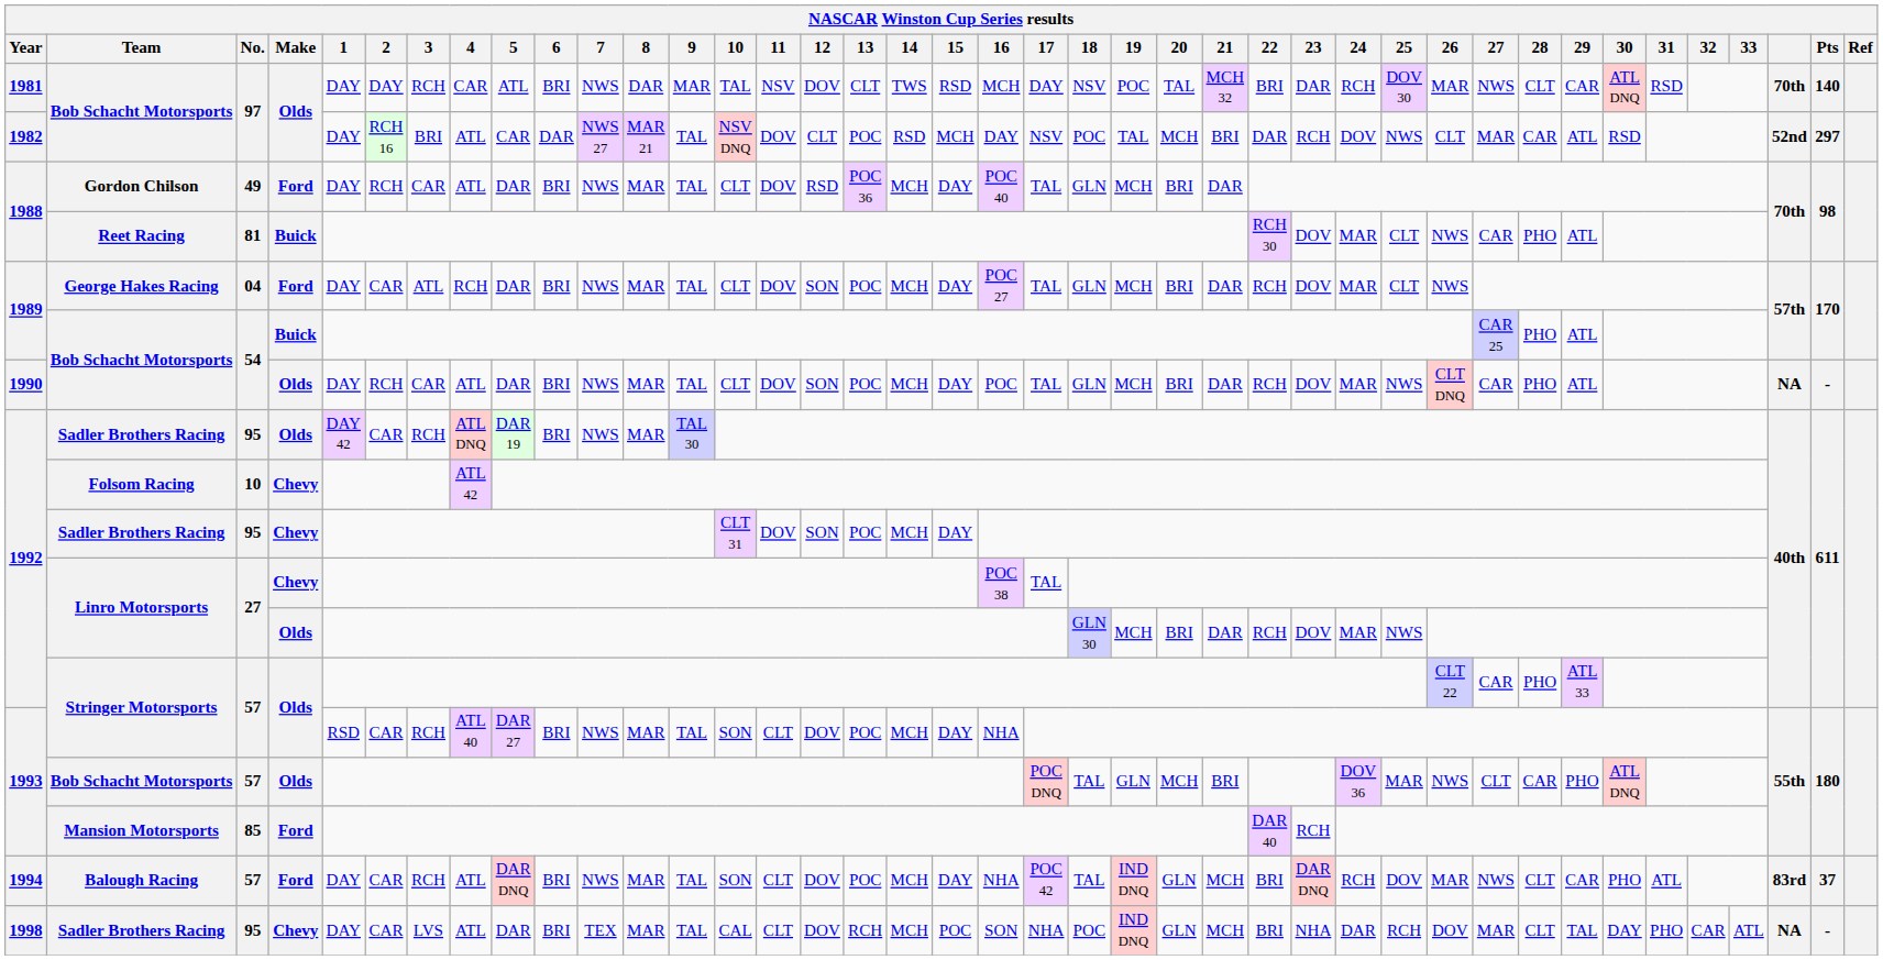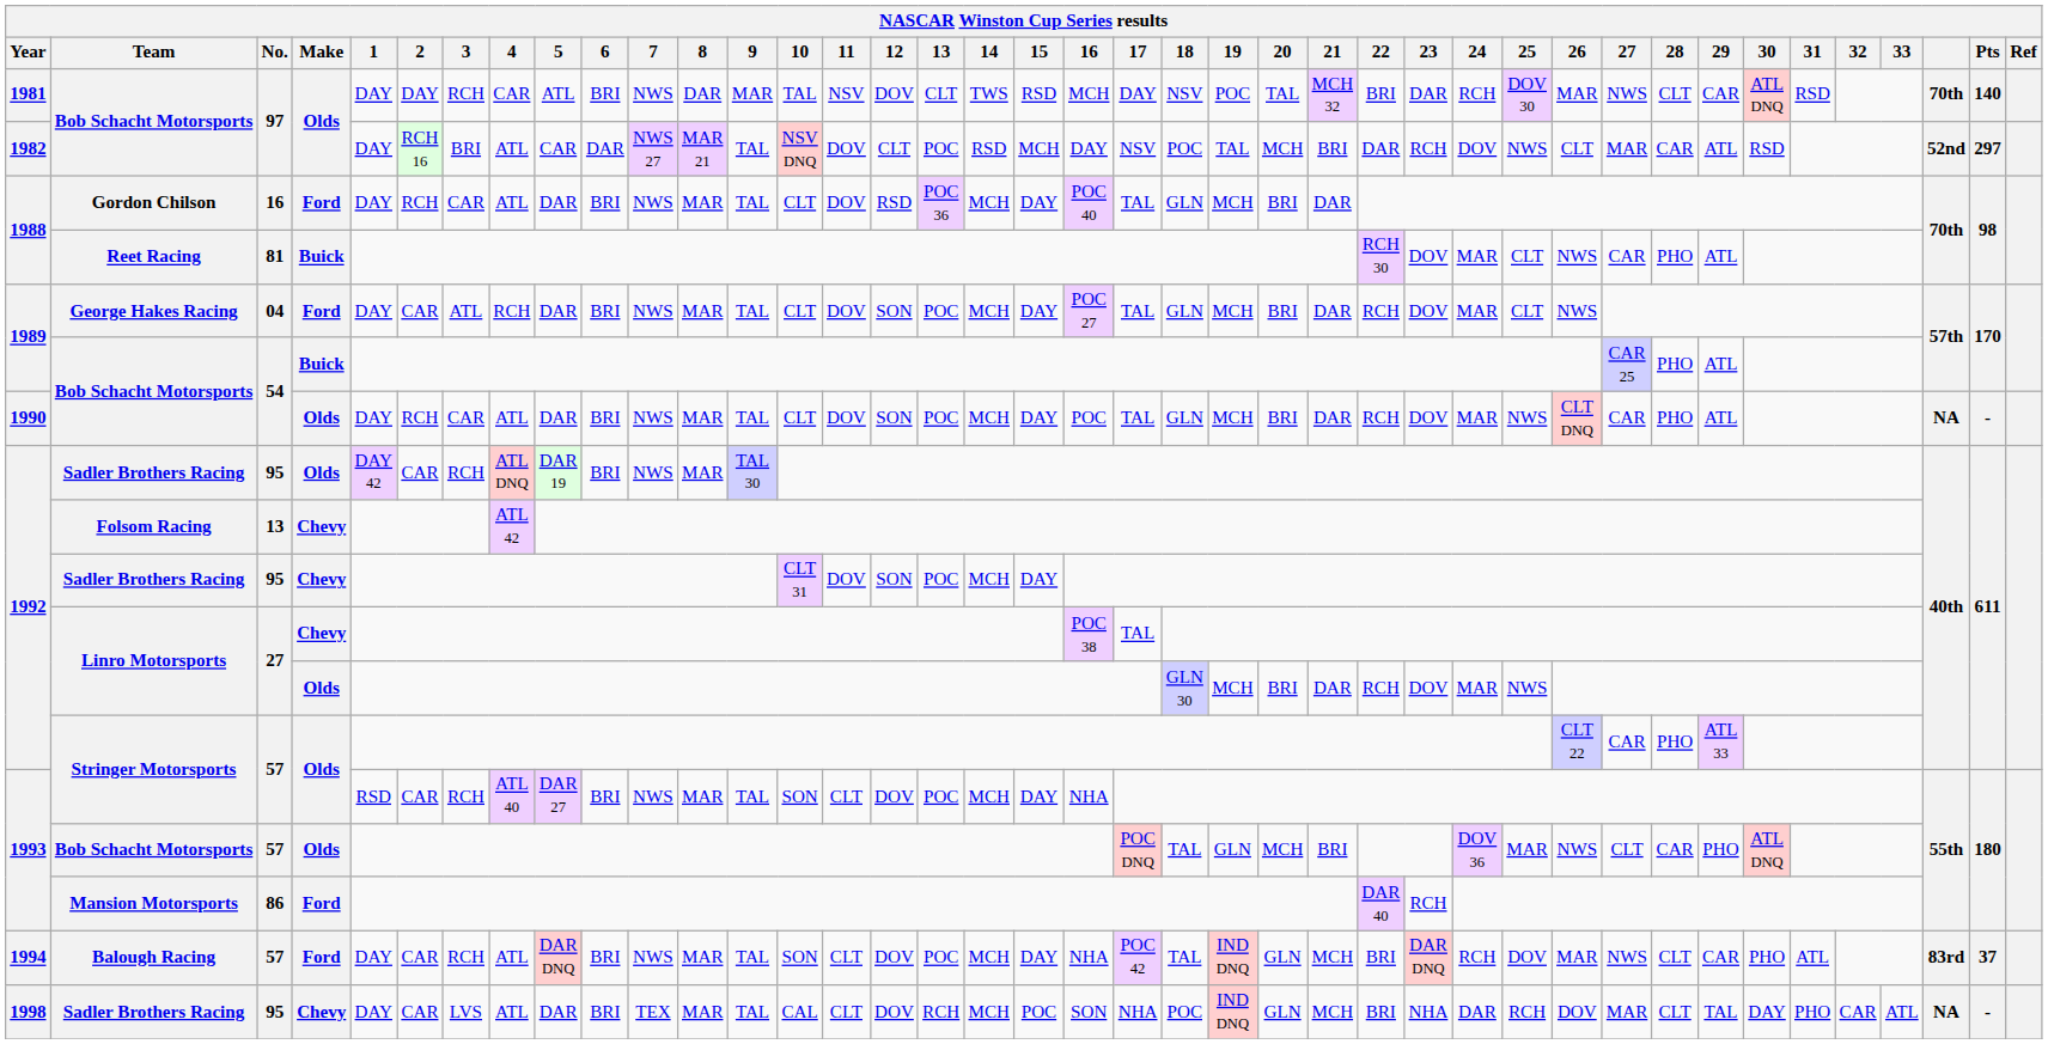Gordon Chilson | No.: 49 -> 16
Folsom Racing | No.: 10 -> 13
Mansion Motorsports | No.: 85 -> 86
